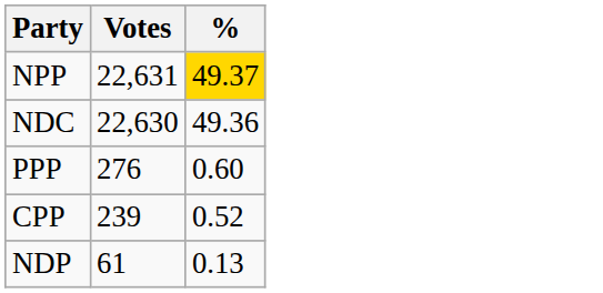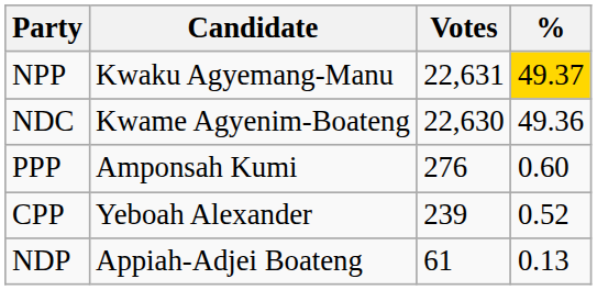+ column: Candidate | Kwaku Agyemang-Manu | Kwame Agyenim-Boateng | Amponsah Kumi | Yeboah Alexander | Appiah-Adjei Boateng
